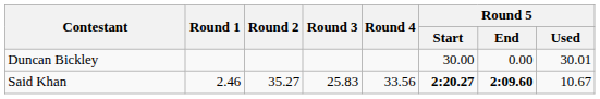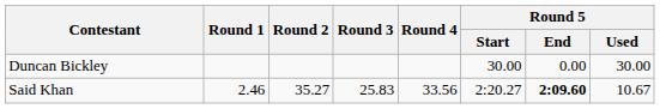Duncan Bickley | Round 5 / Used: 30.01 -> 30.00
Said Khan | Round 5 / Start: bold -> normal
